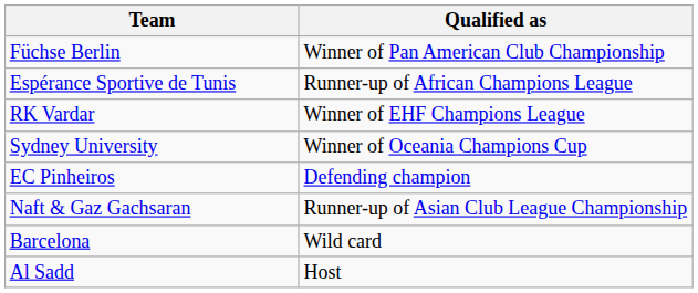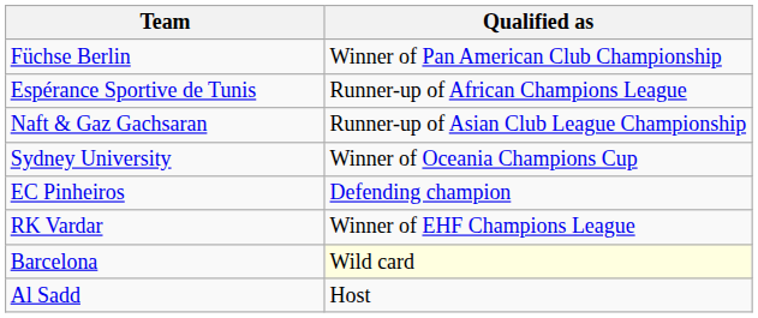rows swapped: Naft & Gaz Gachsaran <-> RK Vardar
Barcelona | Qualified as: no background -> lightyellow background
